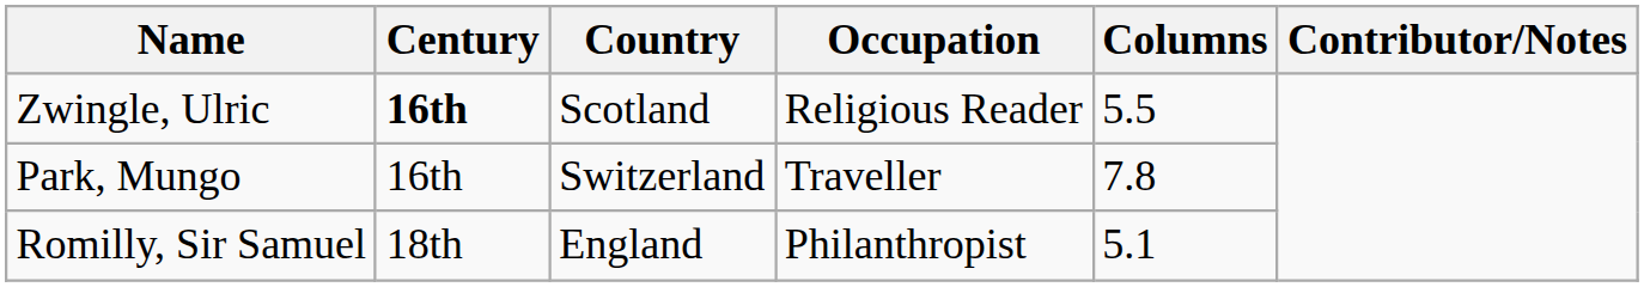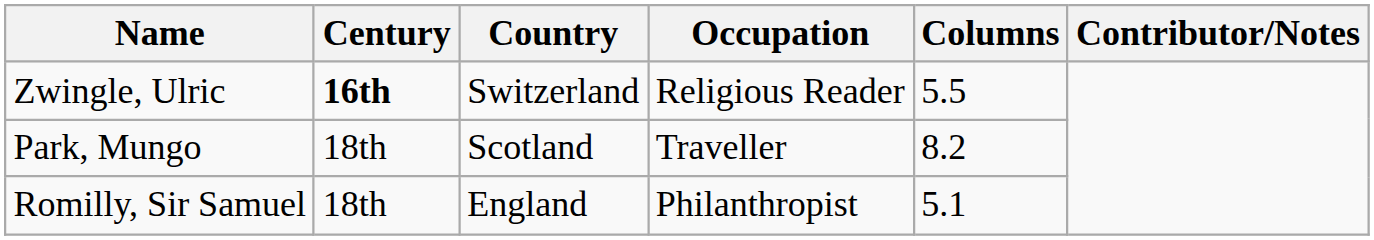Zwingle, Ulric | Country: Scotland -> Switzerland
Park, Mungo | Century: 16th -> 18th
Park, Mungo | Country: Switzerland -> Scotland
Park, Mungo | Columns: 7.8 -> 8.2
